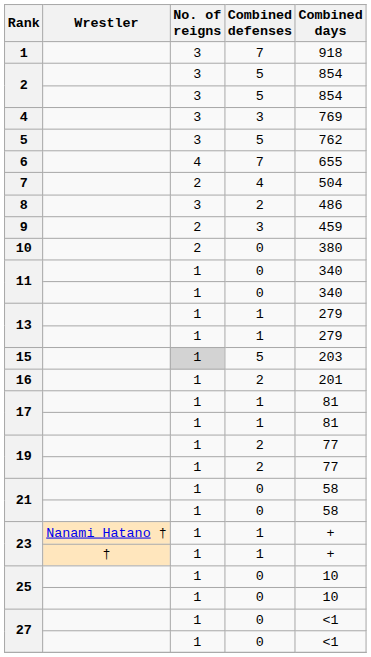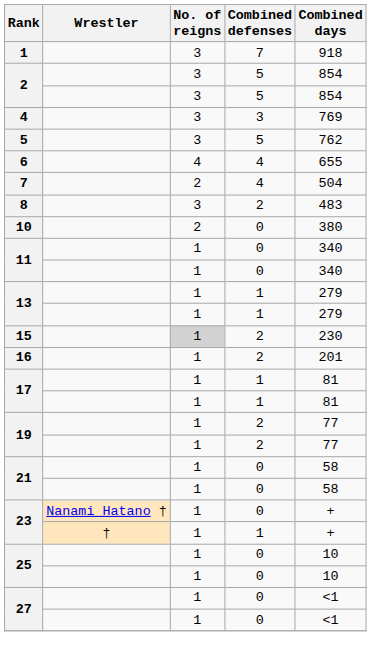6 | Combined defenses: 7 -> 4
8 | Combined days: 486 -> 483
- row: 9 | 2 | 3 | 459
15 | Combined defenses: 5 -> 2
15 | Combined days: 203 -> 230
23 / Nanami Hatano † | Combined defenses: 1 -> 0
